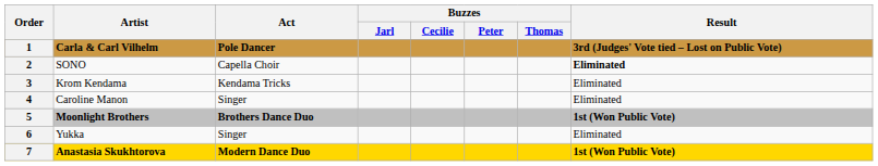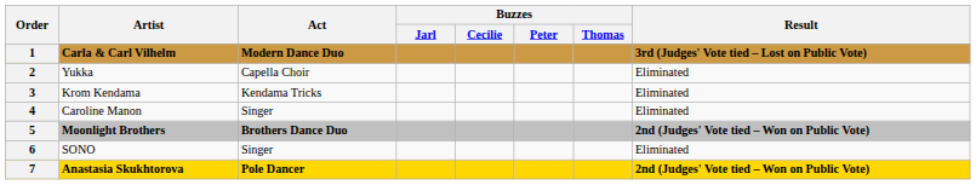1 | Act: Pole Dancer -> Modern Dance Duo
2 | Artist: SONO -> Yukka
2 | Result: bold -> normal
5 | Result: 1st (Won Public Vote) -> 2nd (Judges' Vote tied – Won on Public Vote)
6 | Artist: Yukka -> SONO
7 | Act: Modern Dance Duo -> Pole Dancer
7 | Result: 1st (Won Public Vote) -> 2nd (Judges' Vote tied – Won on Public Vote)
